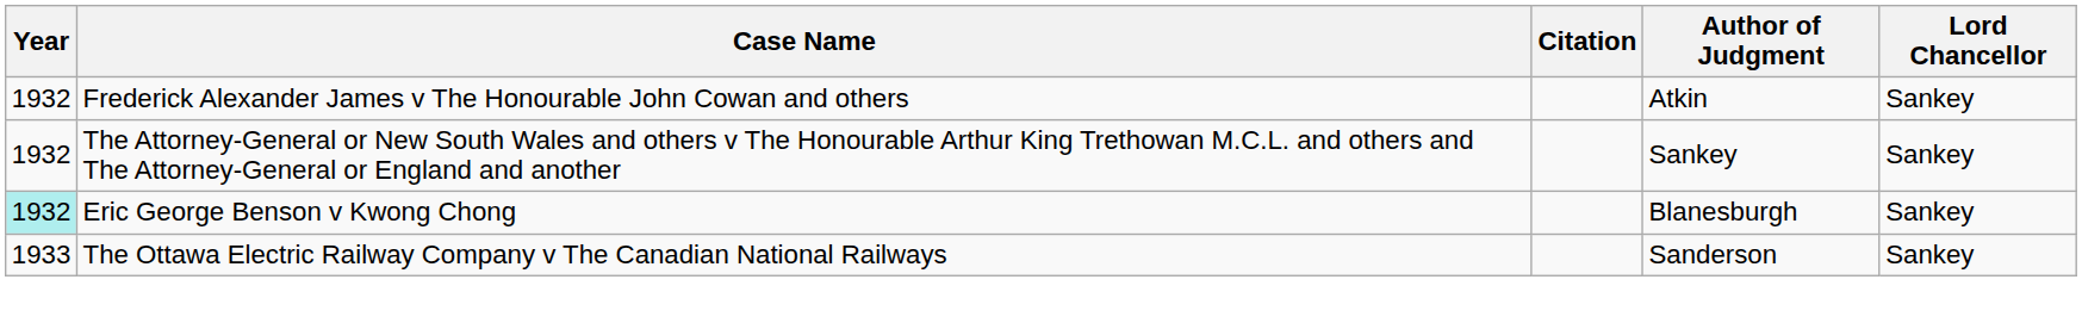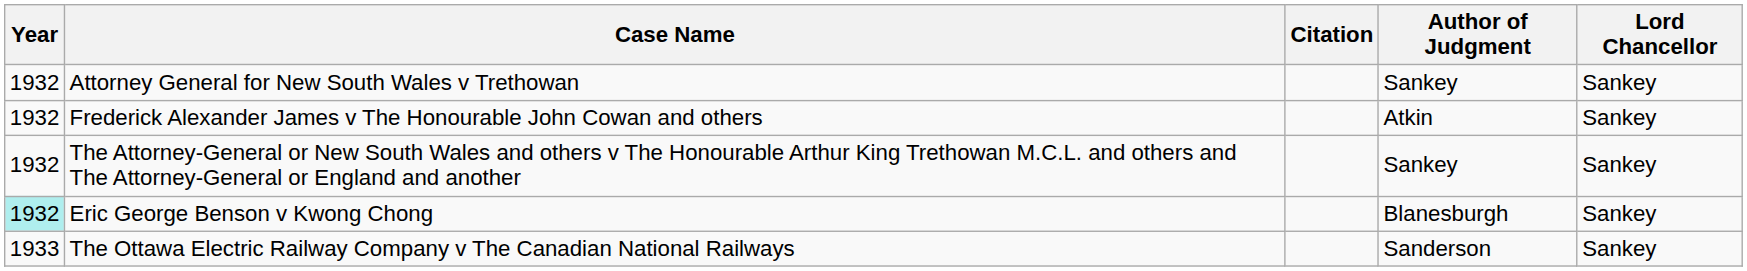+ row: 1932 | Attorney General for New South Wales v Trethowan | Sankey | Sankey
